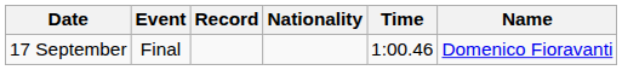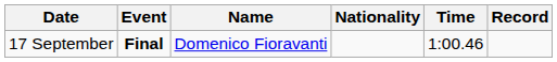columns swapped: Name <-> Record
17 September | Event: normal -> bold
